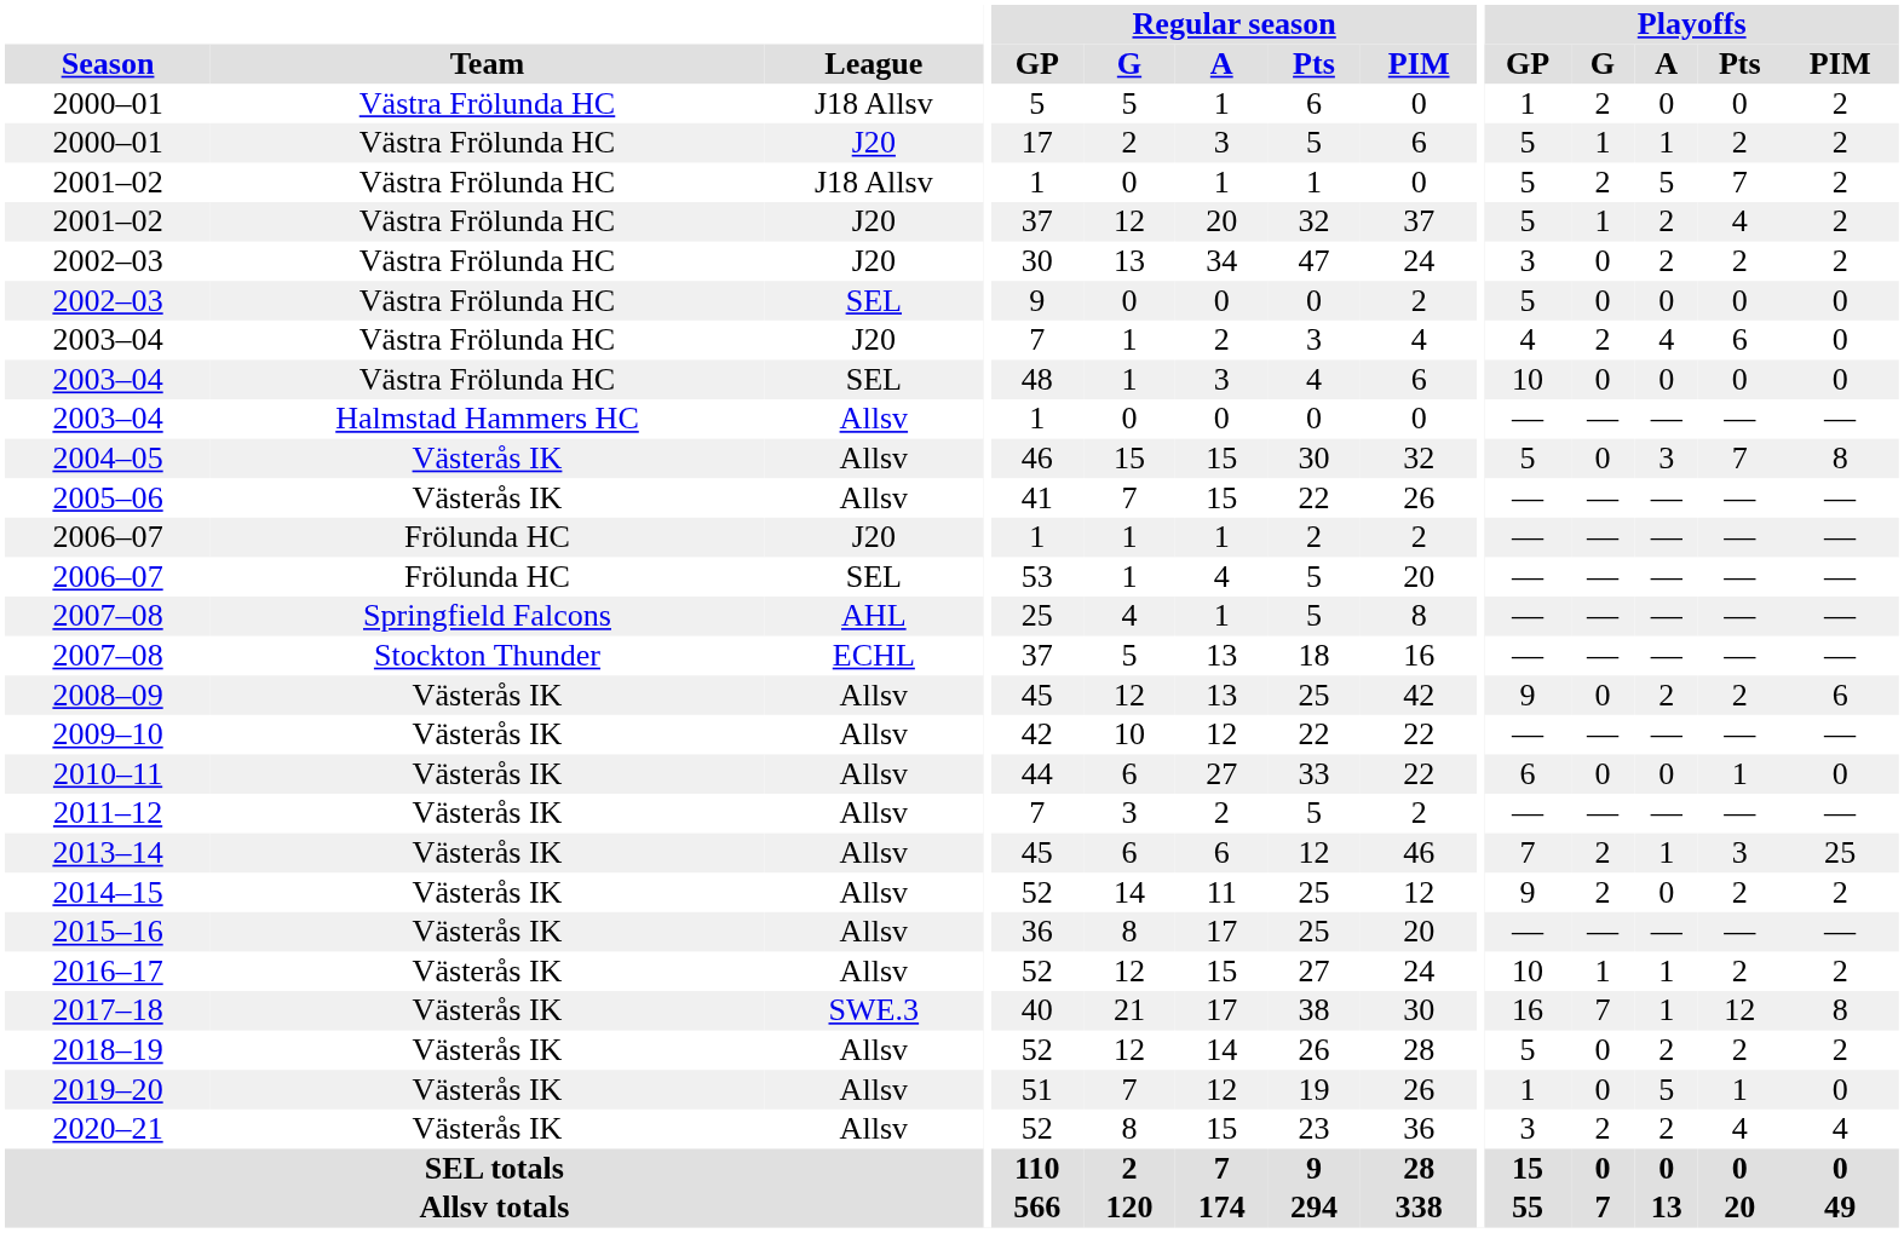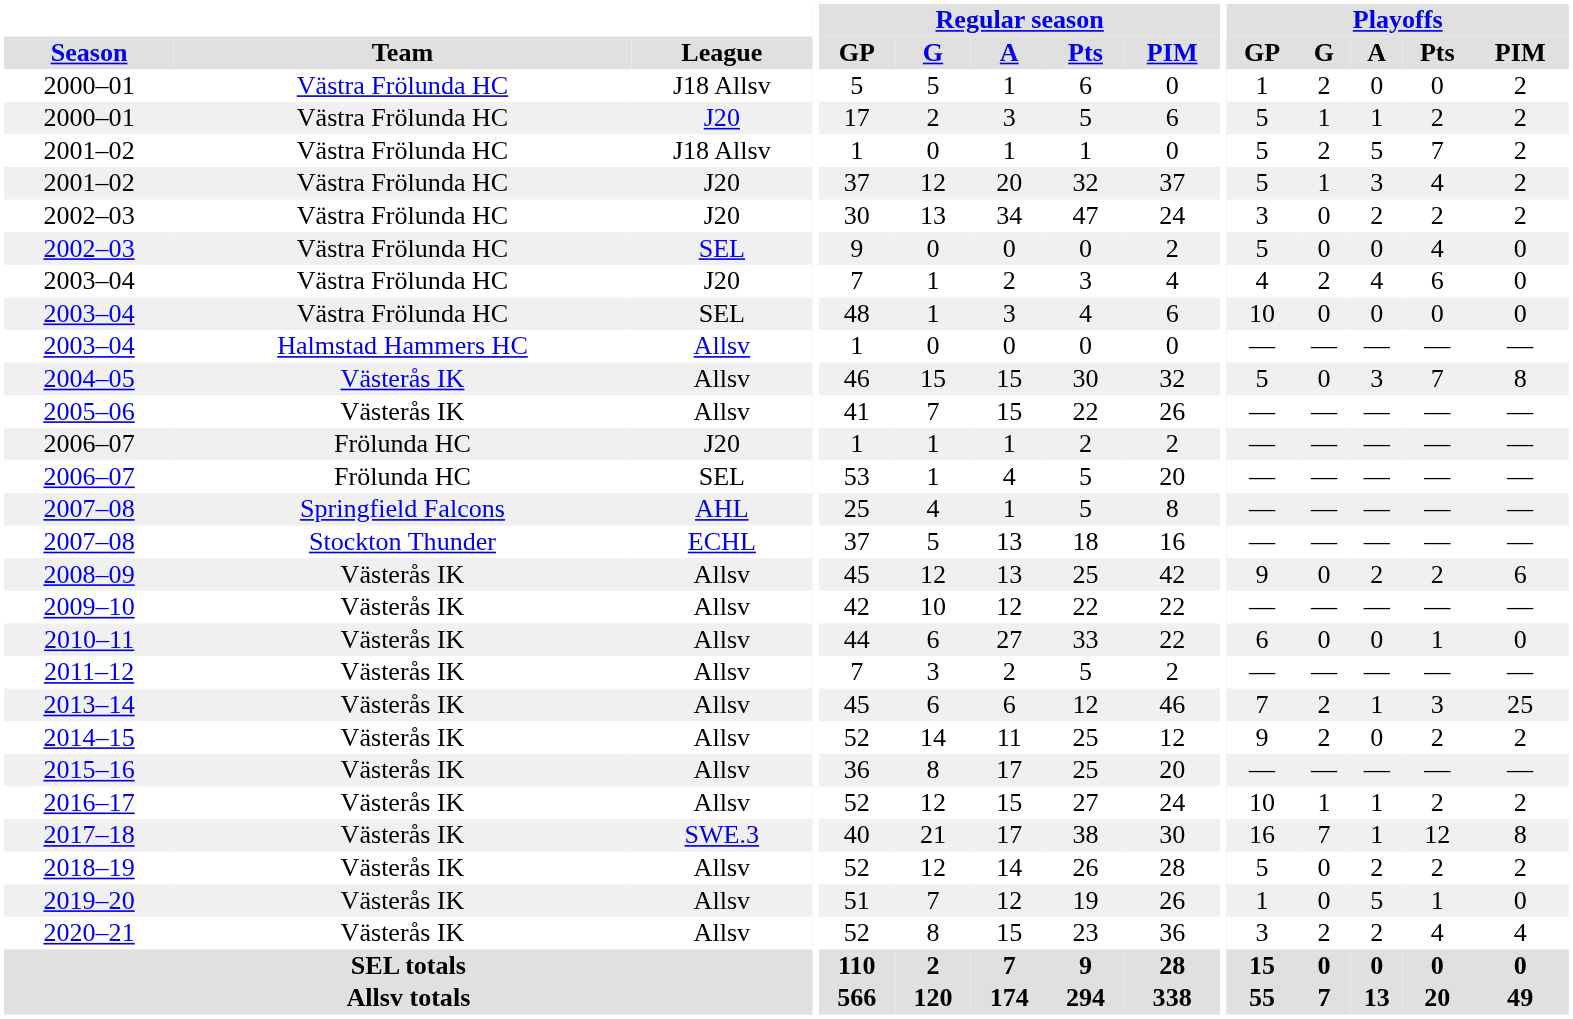2001–02 / J20 | Playoffs / A: 2 -> 3
2002–03 / SEL | Playoffs / Pts: 0 -> 4
